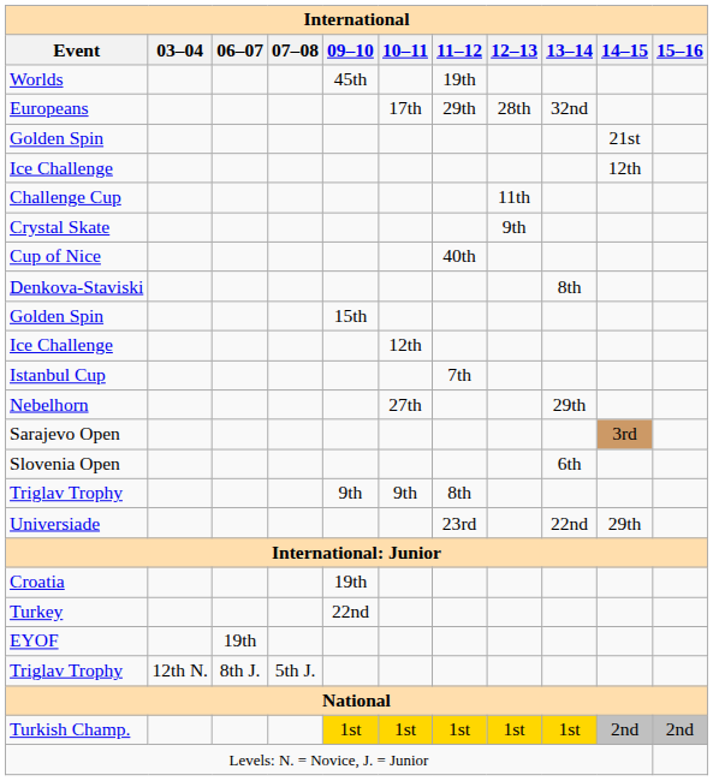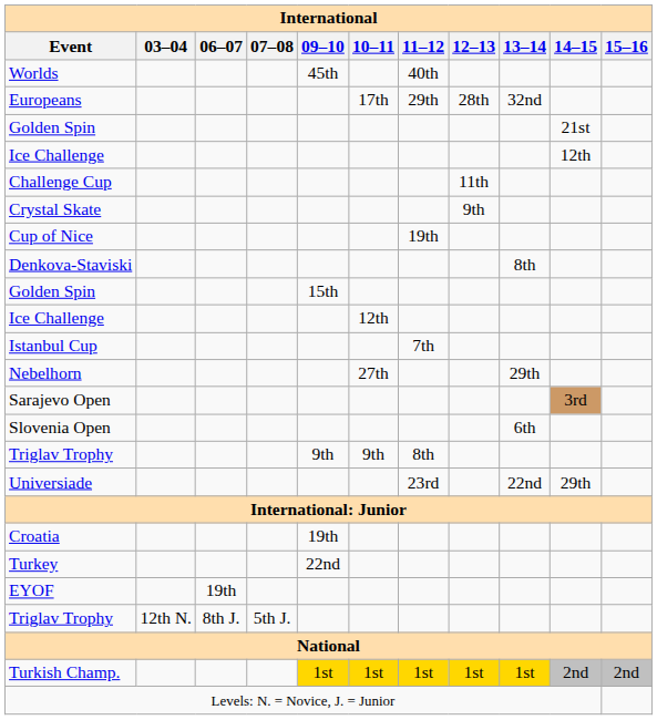Worlds | 11–12: 19th -> 40th
Cup of Nice | 11–12: 40th -> 19th
